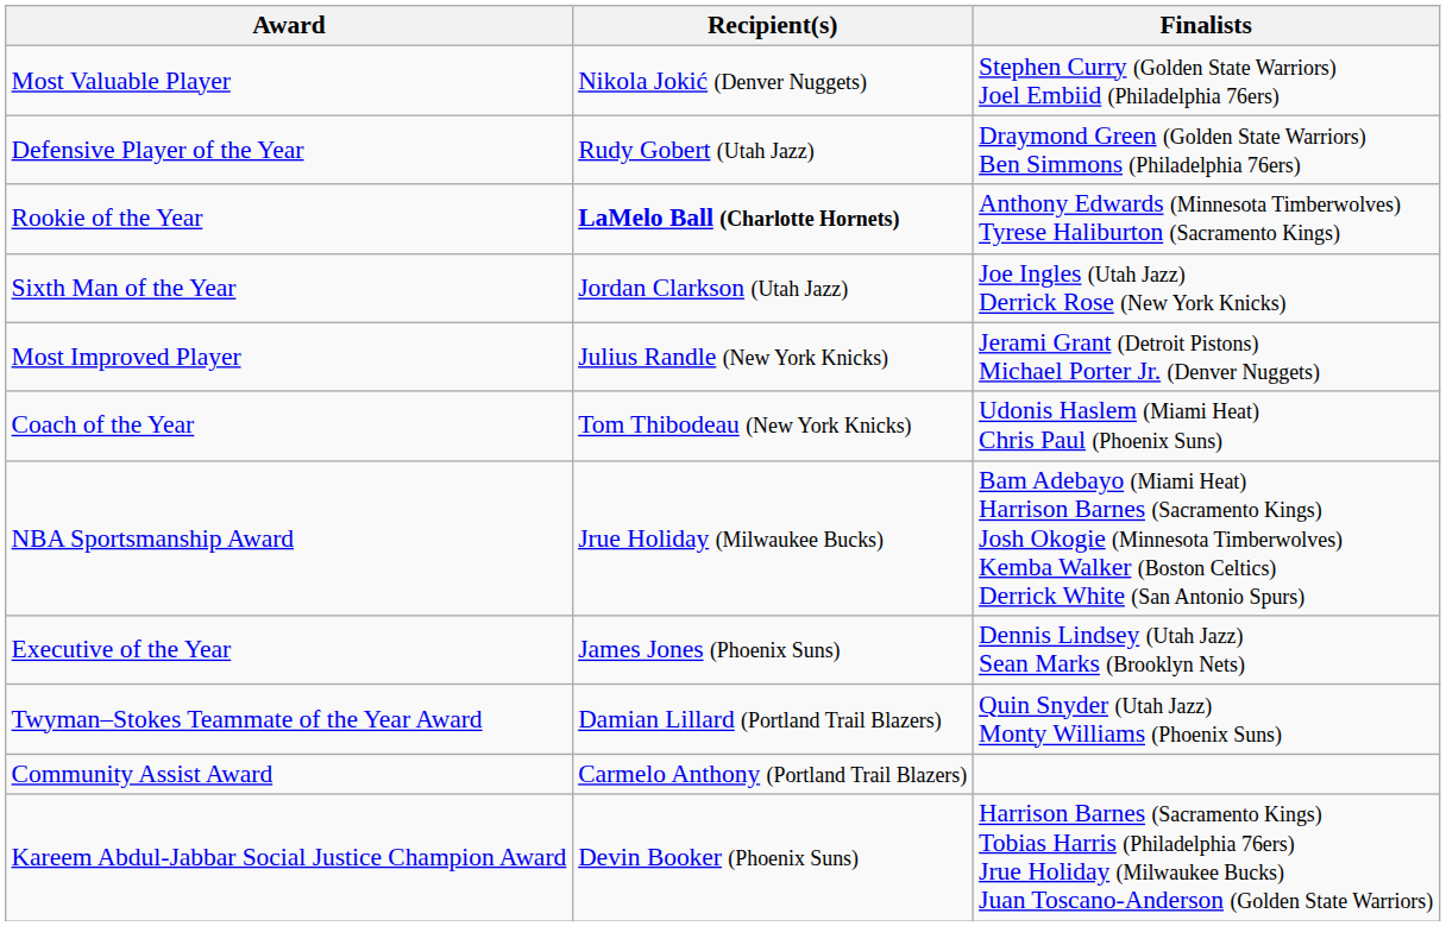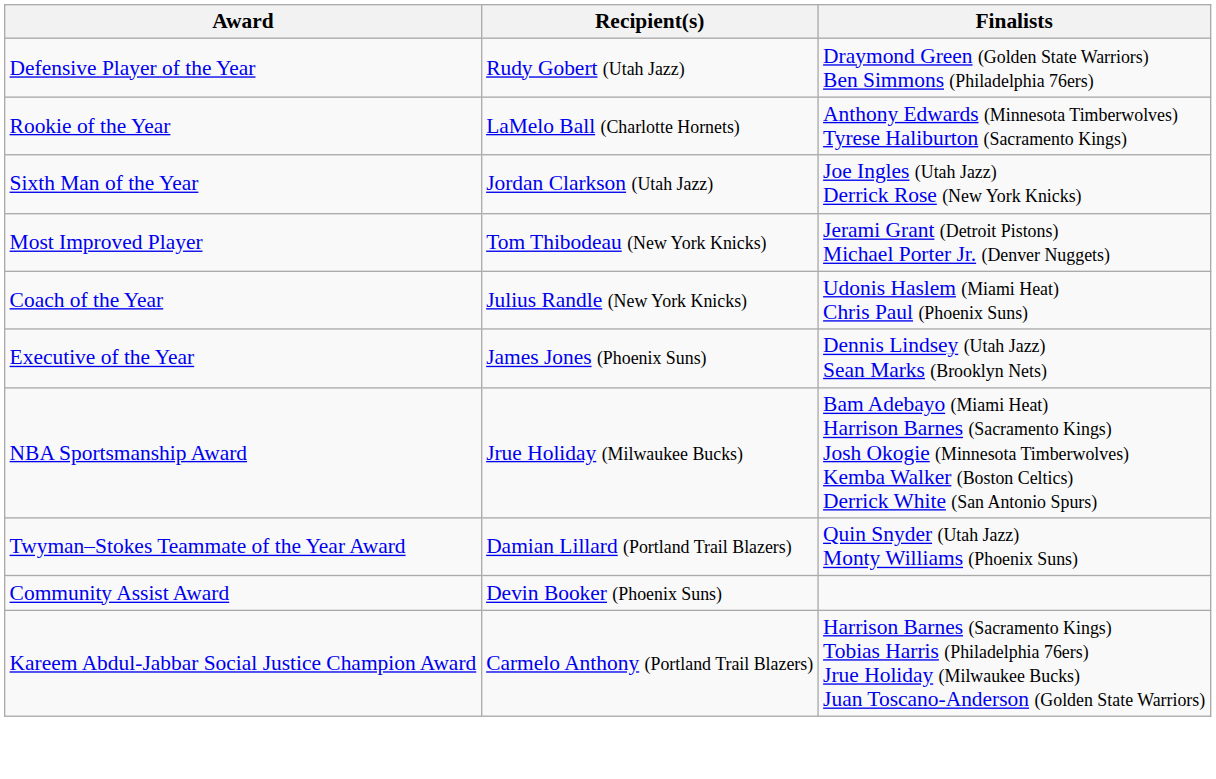- row: Most Valuable Player | Nikola Jokić (Denver Nuggets) | Stephen Curry (Golden State Warriors) Joel Embiid (Philadelphia 76ers)
Rookie of the Year | Recipient(s): bold -> normal
Most Improved Player | Recipient(s): Julius Randle (New York Knicks) -> Tom Thibodeau (New York Knicks)
Coach of the Year | Recipient(s): Tom Thibodeau (New York Knicks) -> Julius Randle (New York Knicks)
rows swapped: Executive of the Year <-> NBA Sportsmanship Award
Community Assist Award | Recipient(s): Carmelo Anthony (Portland Trail Blazers) -> Devin Booker (Phoenix Suns)
Kareem Abdul-Jabbar Social Justice Champion Award | Recipient(s): Devin Booker (Phoenix Suns) -> Carmelo Anthony (Portland Trail Blazers)
